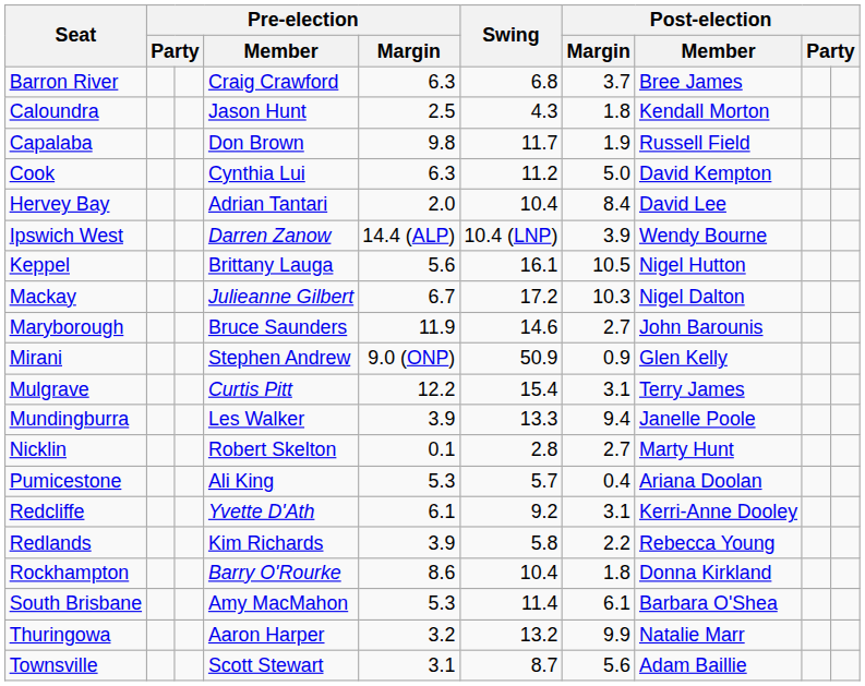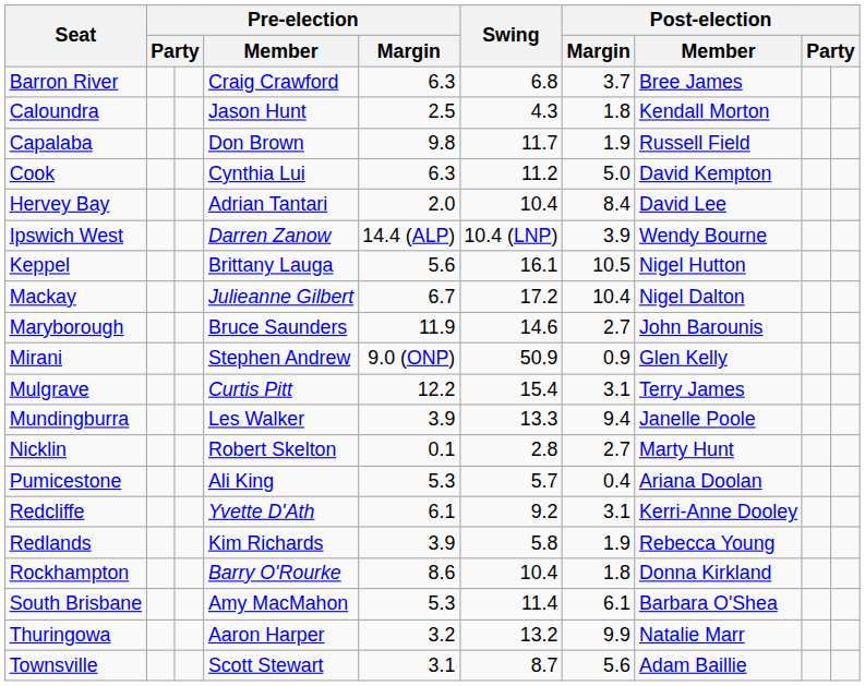Mackay | Post-election / Margin: 10.3 -> 10.4
Redlands | Post-election / Margin: 2.2 -> 1.9
